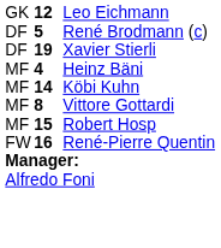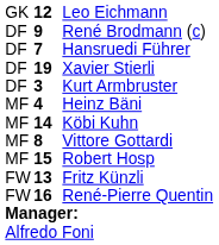René Brodmann (c) | column 2: 5 -> 9
+ row: DF | 7 | Hansruedi Führer
+ row: DF | 3 | Kurt Armbruster
+ row: FW | 13 | Fritz Künzli
